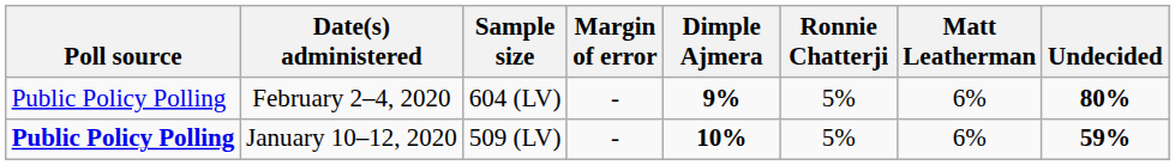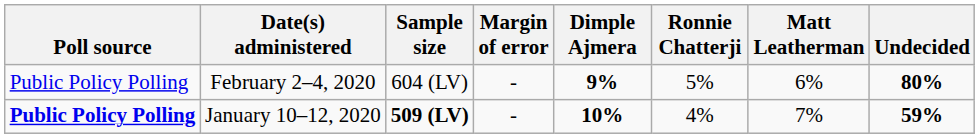January 10–12, 2020 | Sample size: normal -> bold
January 10–12, 2020 | Ronnie Chatterji: 5% -> 4%
January 10–12, 2020 | Matt Leatherman: 6% -> 7%
